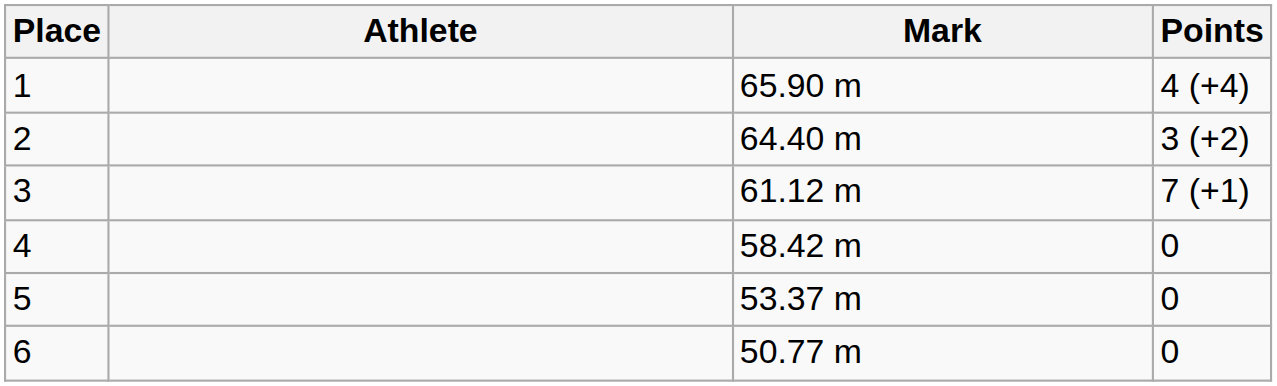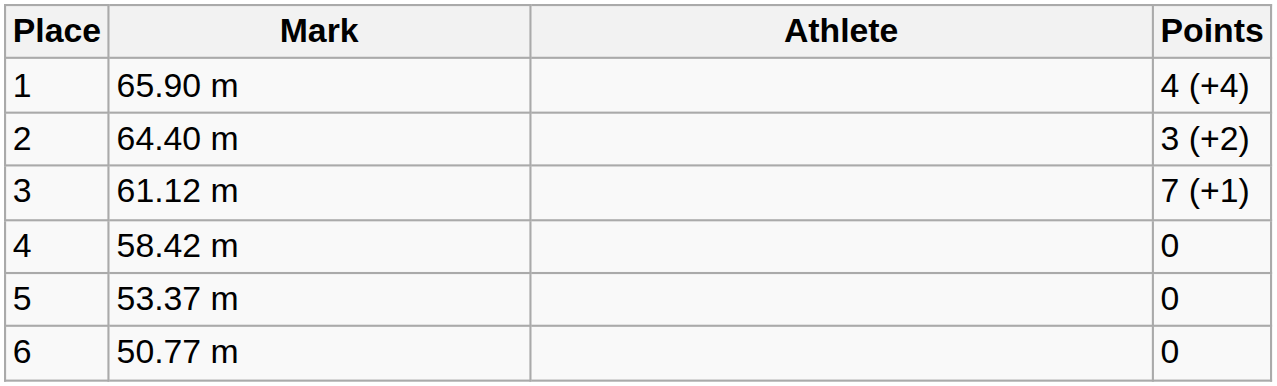columns swapped: Athlete <-> Mark
